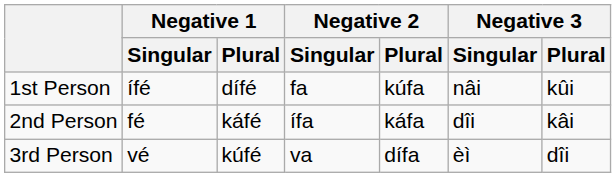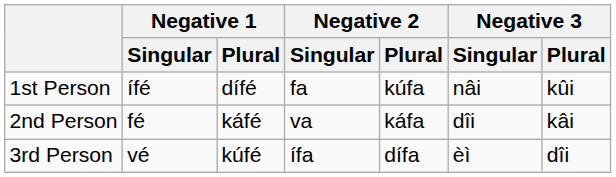2nd Person | Negative 2 / Singular: ífa -> va
3rd Person | Negative 2 / Singular: va -> ífa
